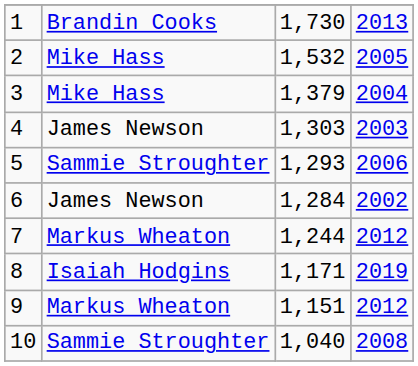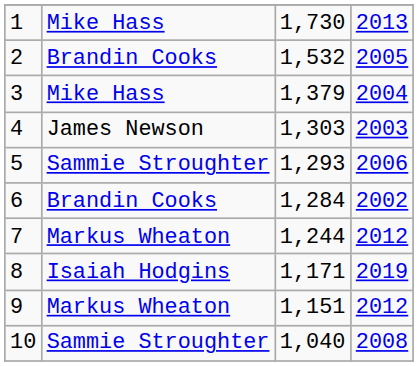1 | column 2: Brandin Cooks -> Mike Hass
2 | column 2: Mike Hass -> Brandin Cooks
6 | column 2: James Newson -> Brandin Cooks
